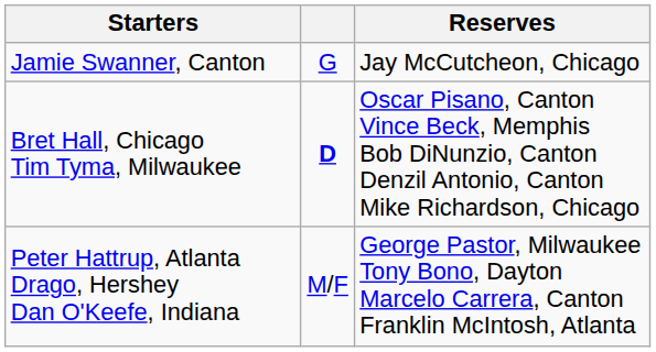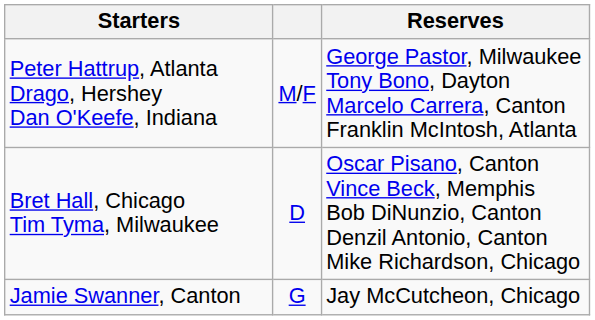rows swapped: Jamie Swanner, Canton <-> Peter Hattrup, Atlanta Drago, Hershey Dan O'Keefe, Indiana
Bret Hall, Chicago Tim Tyma, Milwaukee | column 2: bold -> normal
